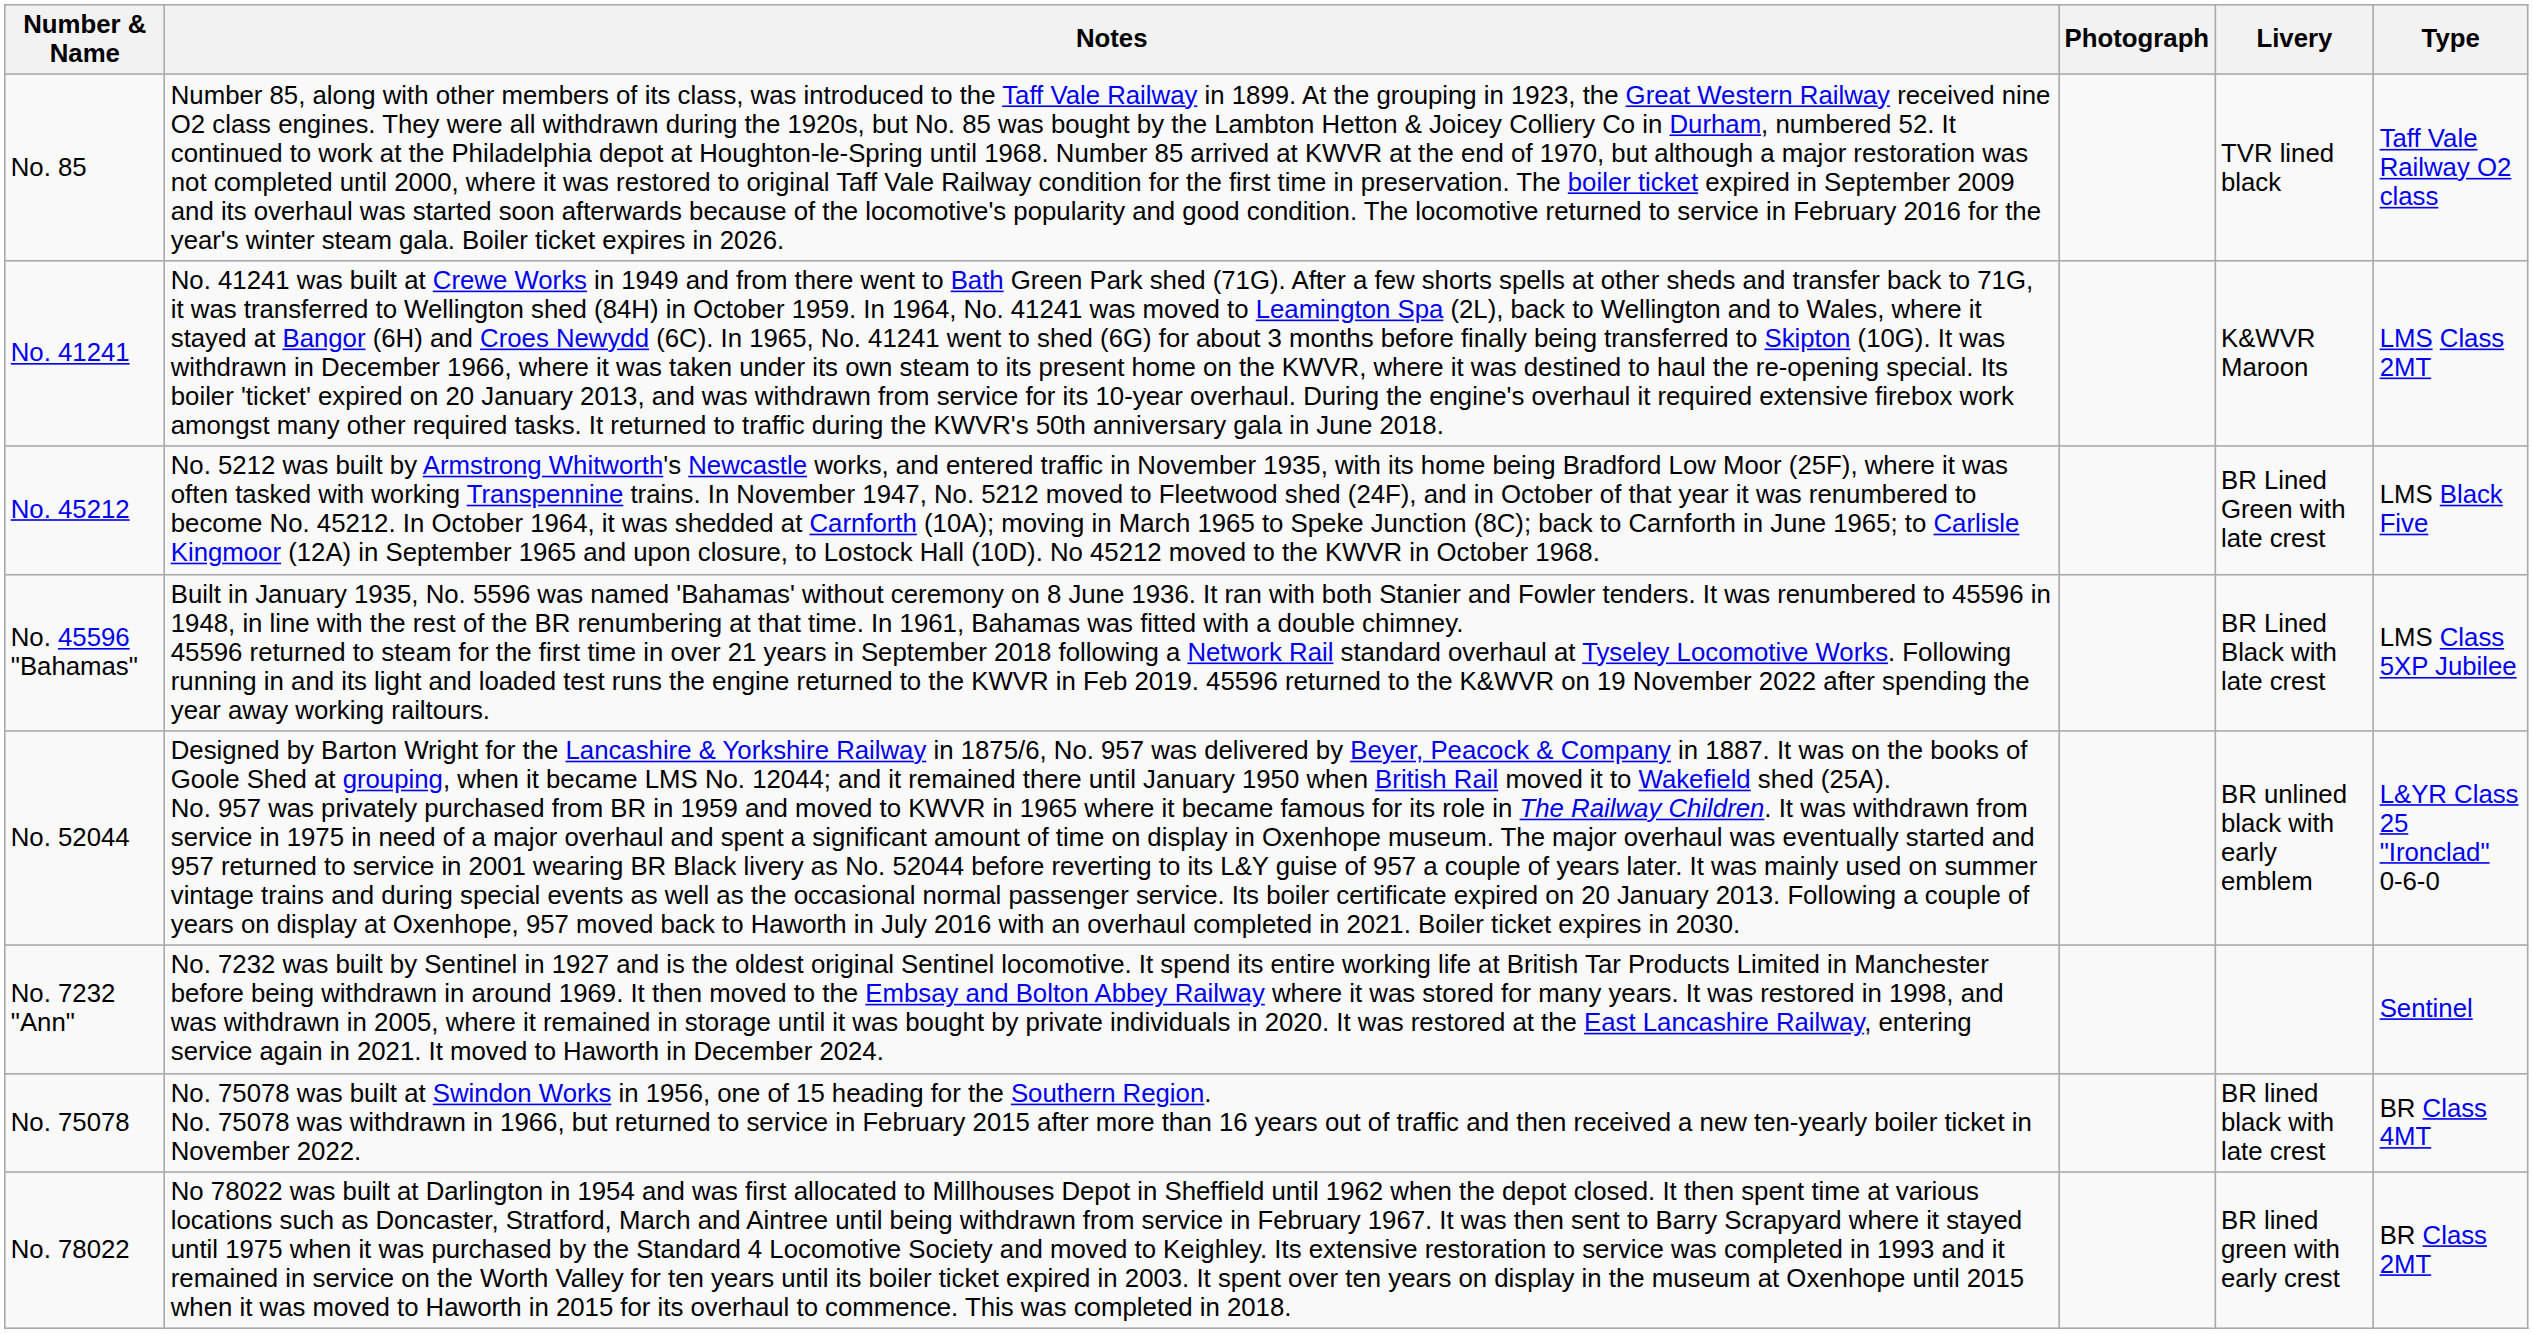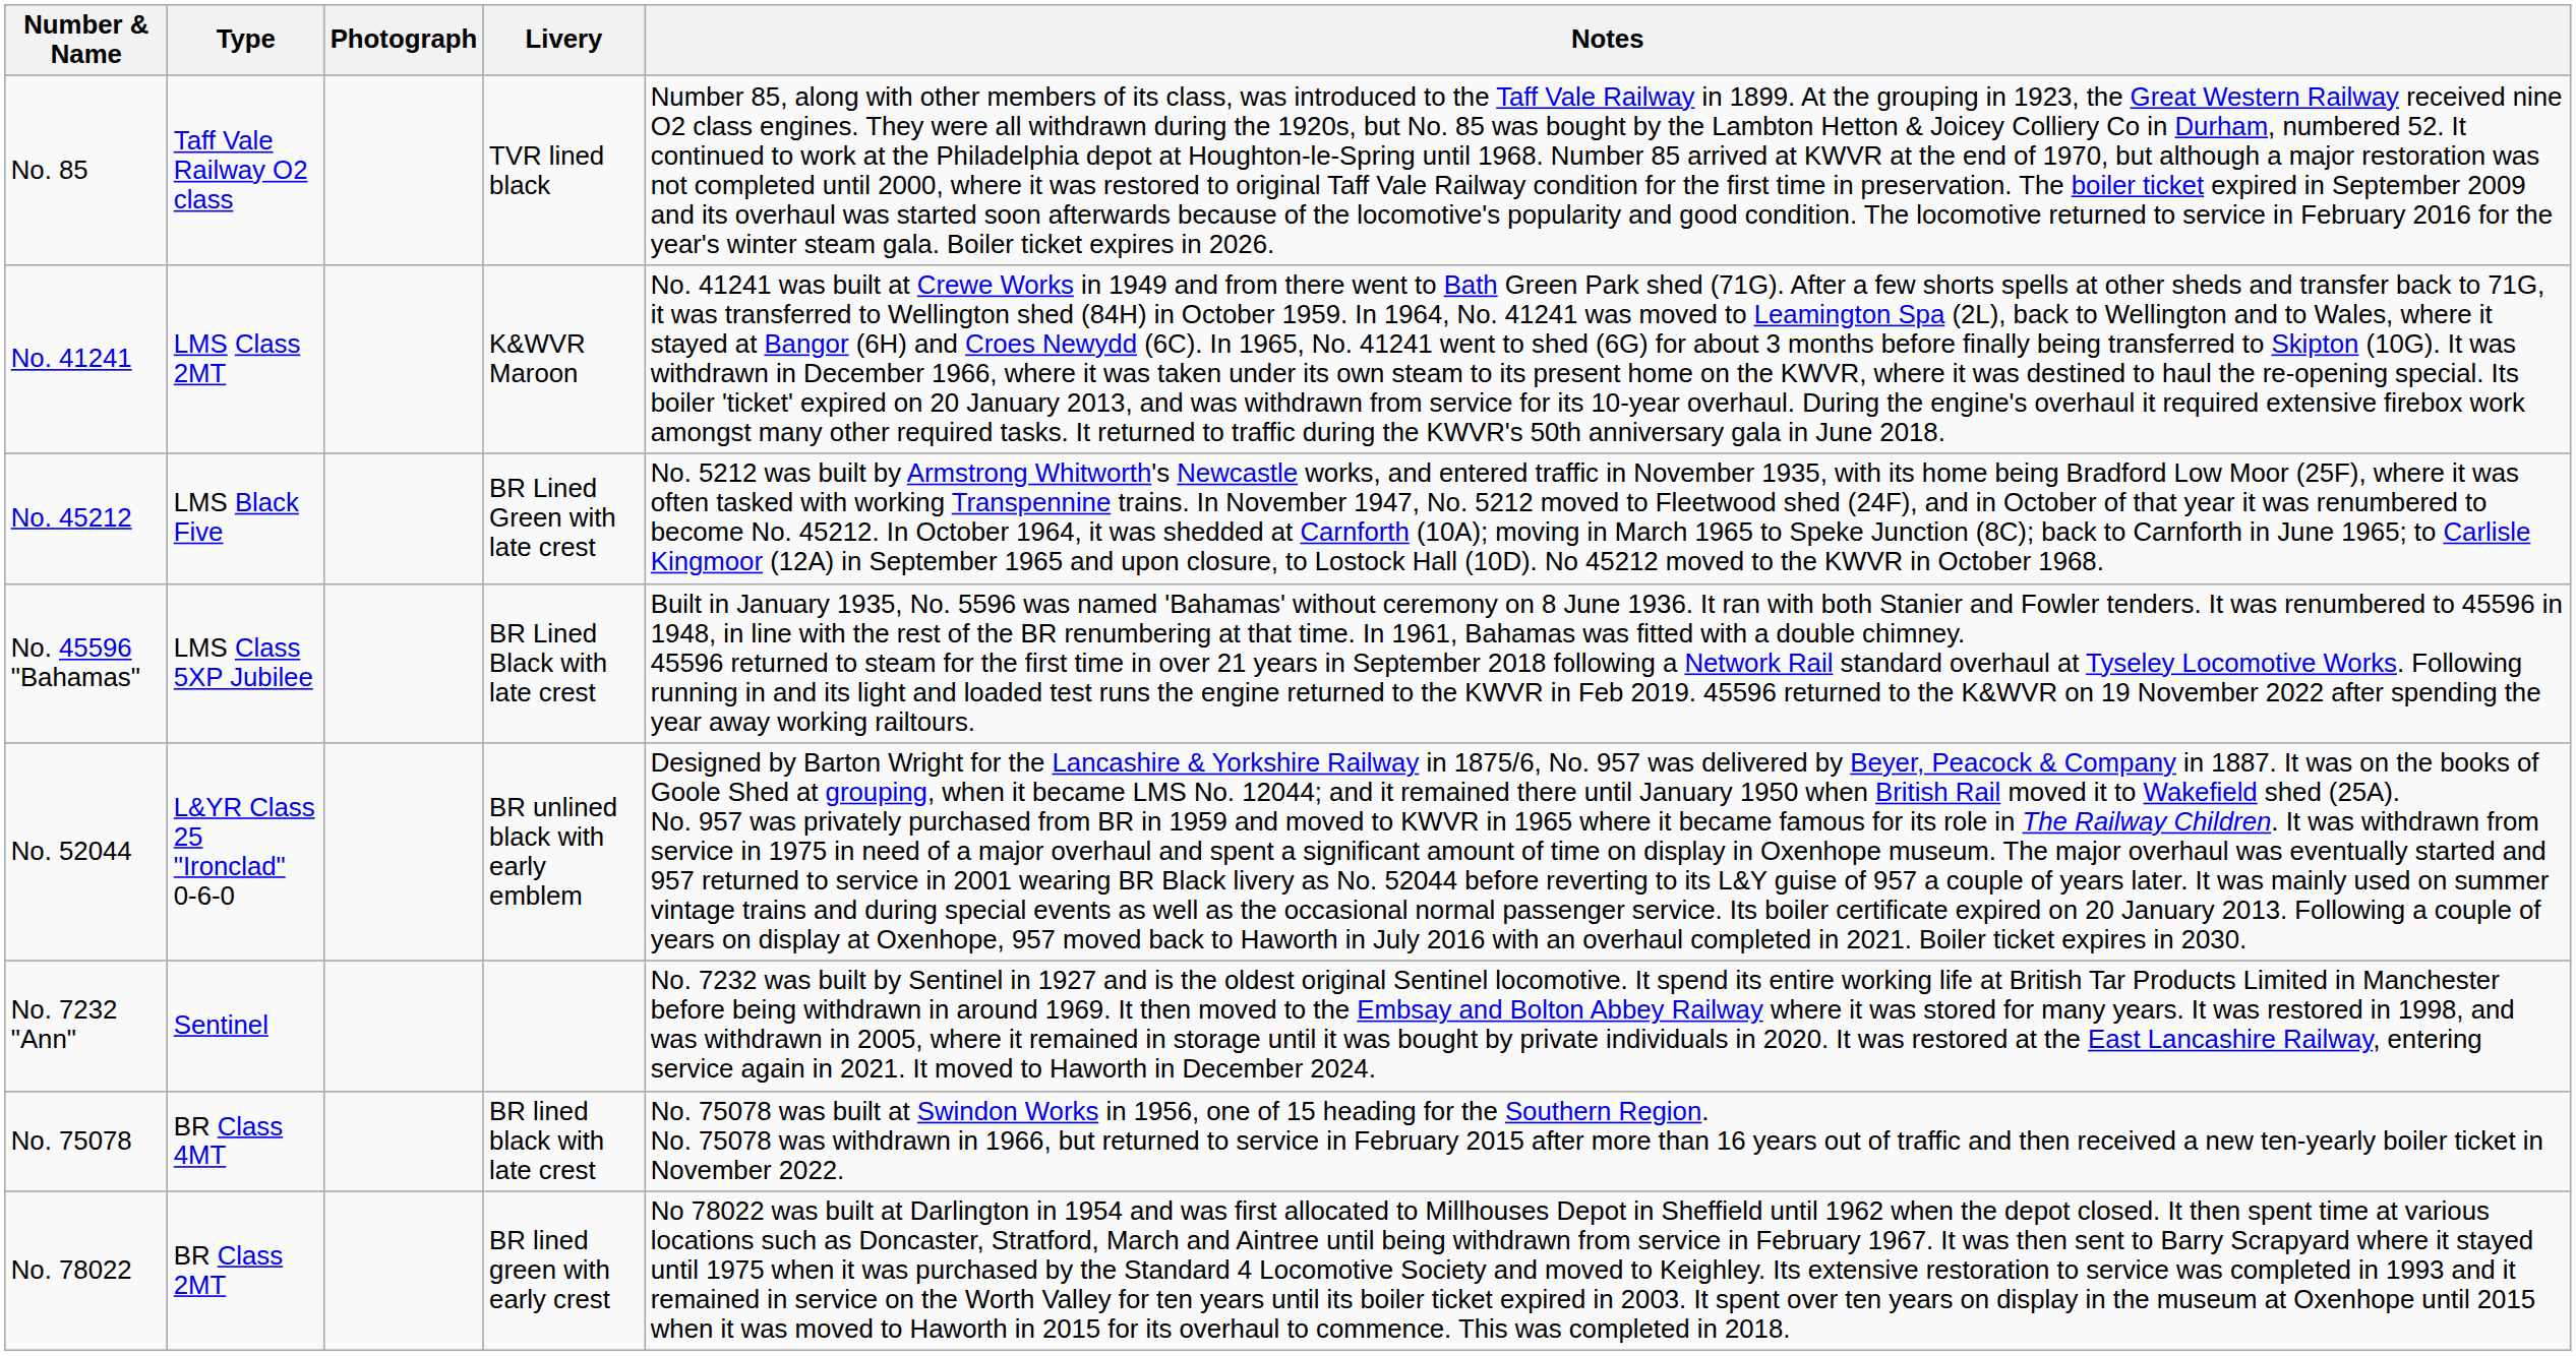columns swapped: Type <-> Notes
